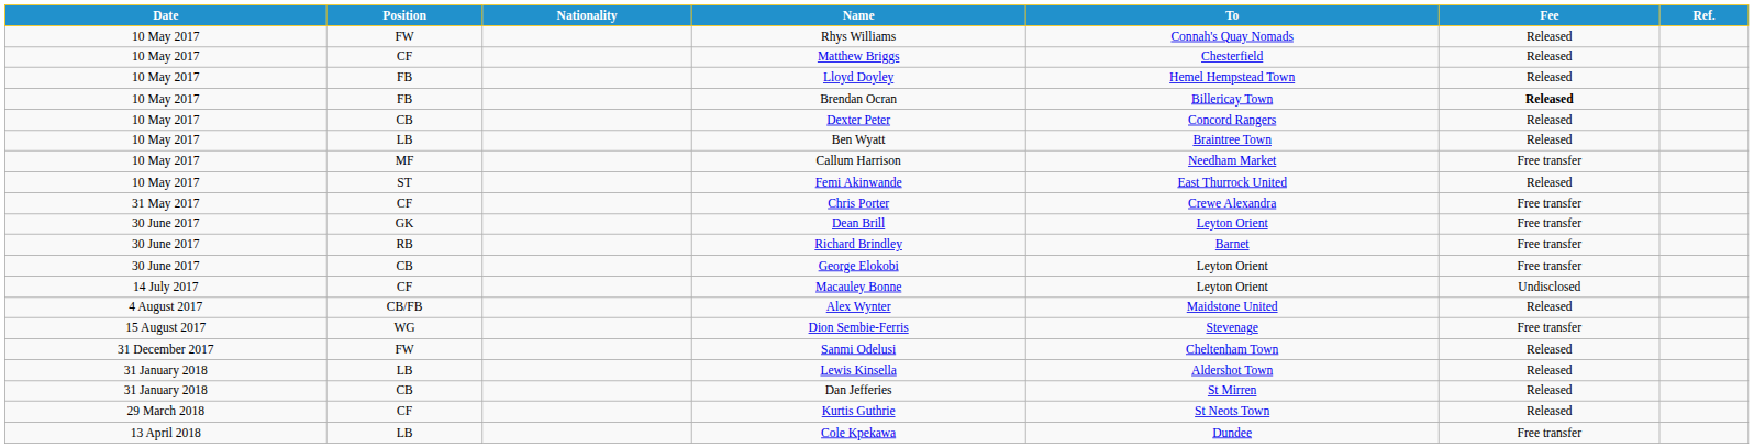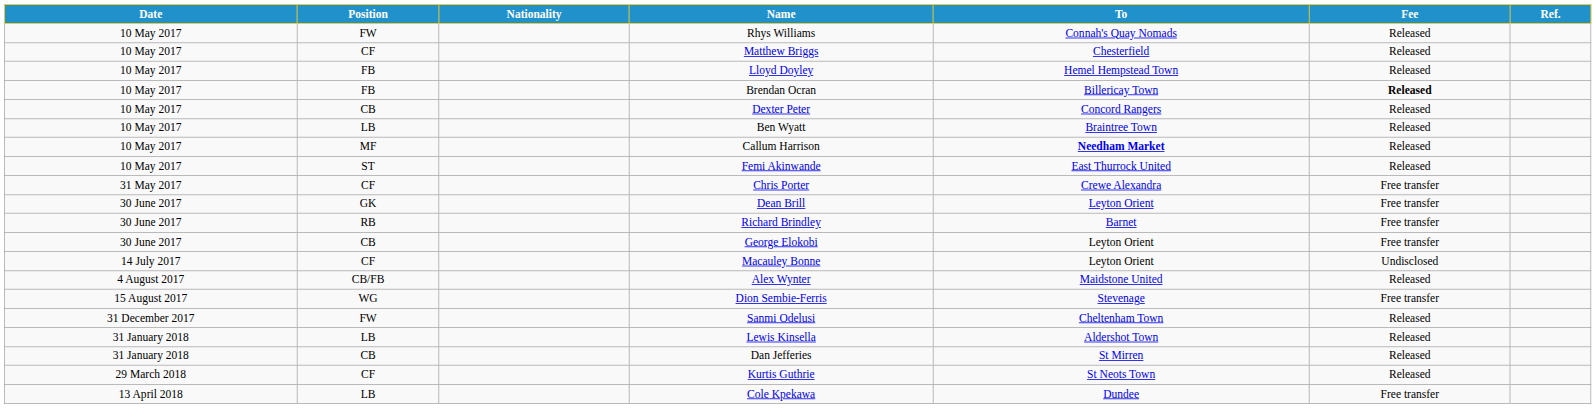Callum Harrison | To: normal -> bold
Callum Harrison | Fee: Free transfer -> Released
